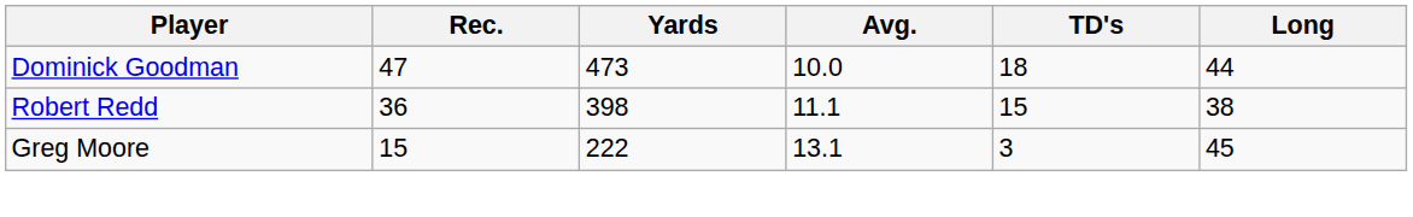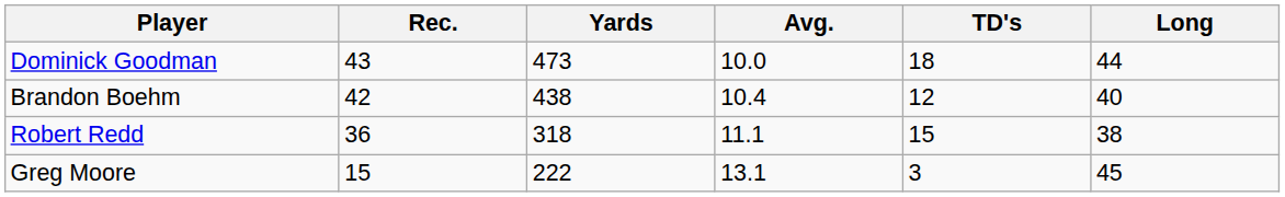Dominick Goodman | Rec.: 47 -> 43
+ row: Brandon Boehm | 42 | 438 | 10.4 | 12 | 40
Robert Redd | Yards: 398 -> 318
